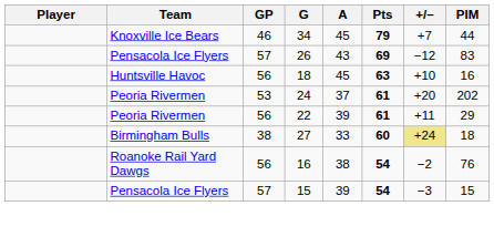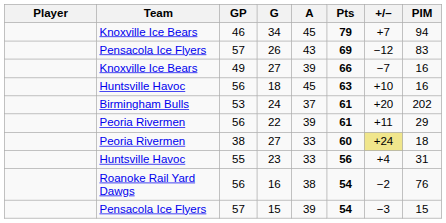34 | PIM: 44 -> 94
+ row: Knoxville Ice Bears | 49 | 27 | 39 | 66 | −7 | 16
24 | Team: Peoria Rivermen -> Birmingham Bulls
38 / 27 | Team: Birmingham Bulls -> Peoria Rivermen
+ row: Huntsville Havoc | 55 | 23 | 33 | 56 | +4 | 31
